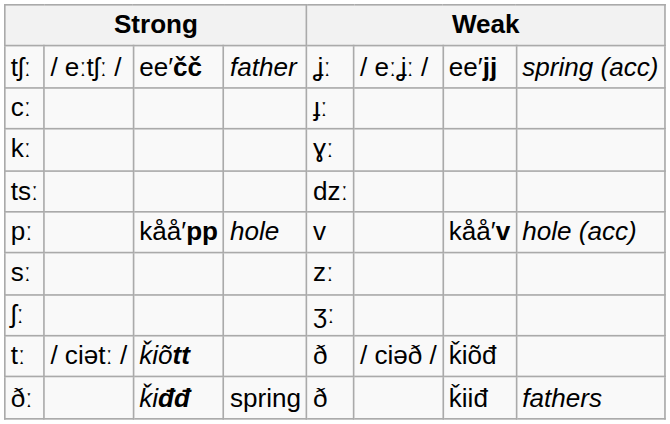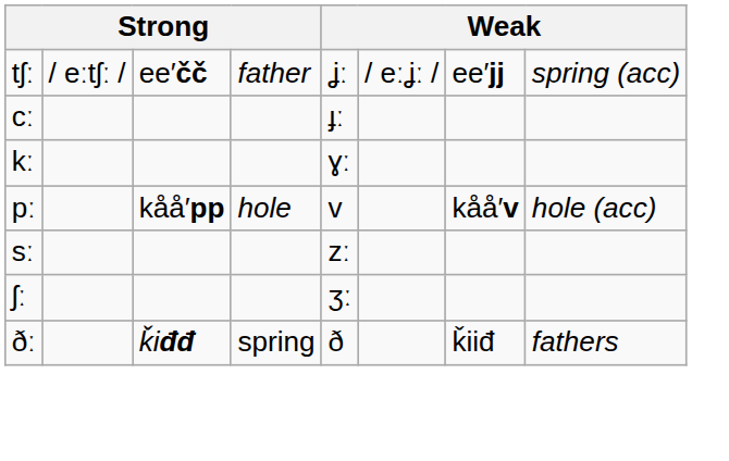- row: tsː | dzː
- row: tː | / ciətː / | ǩiõtt | ð | / ciəð / | ǩiõđ
